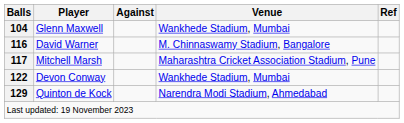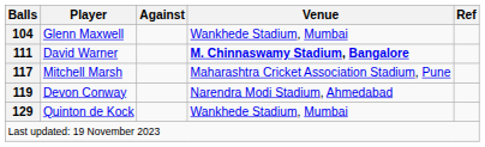David Warner | Balls: 116 -> 111
David Warner | Venue: normal -> bold
Devon Conway | Balls: 122 -> 119
Devon Conway | Venue: Wankhede Stadium, Mumbai -> Narendra Modi Stadium, Ahmedabad
Quinton de Kock | Venue: Narendra Modi Stadium, Ahmedabad -> Wankhede Stadium, Mumbai
